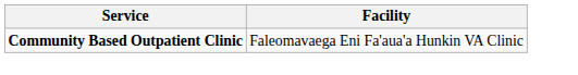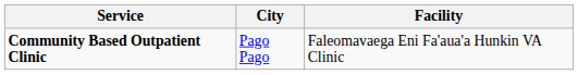+ column: City | Pago Pago
